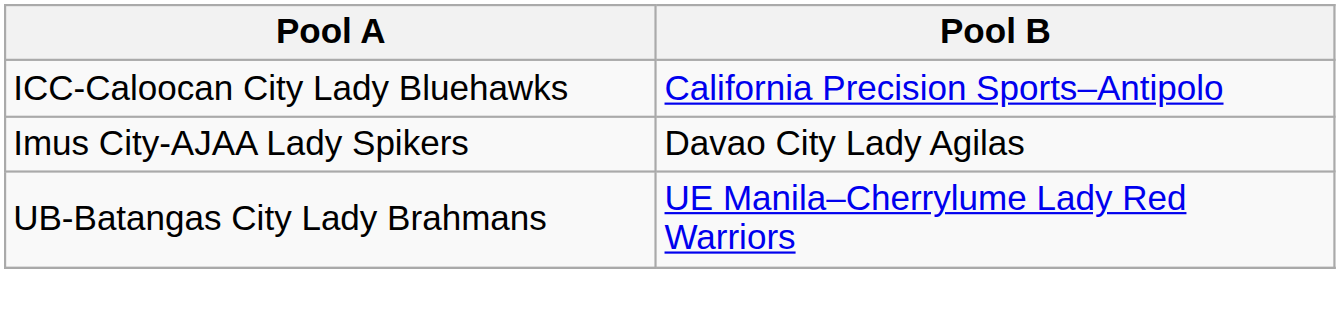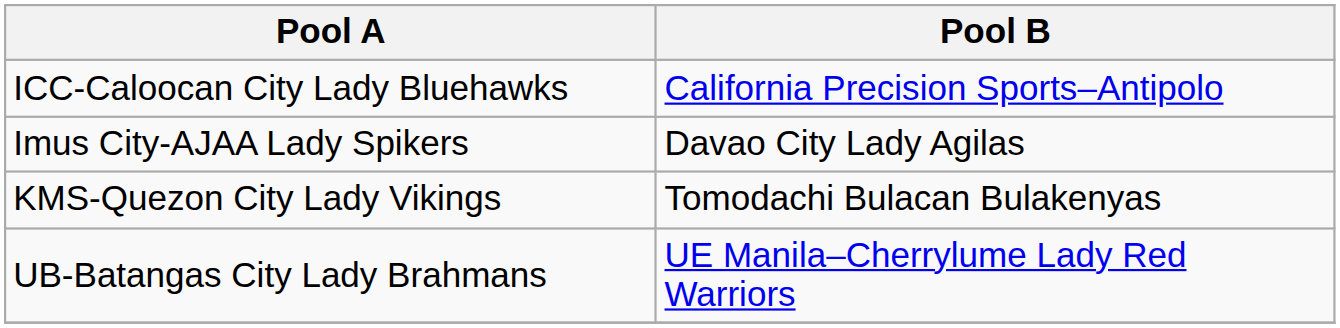+ row: KMS-Quezon City Lady Vikings | Tomodachi Bulacan Bulakenyas
